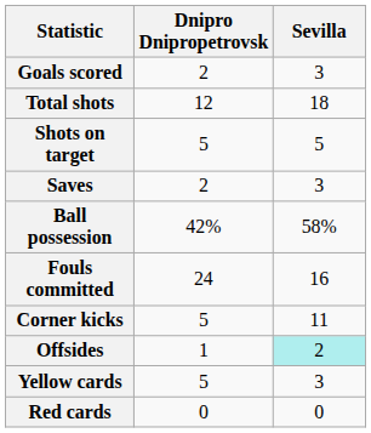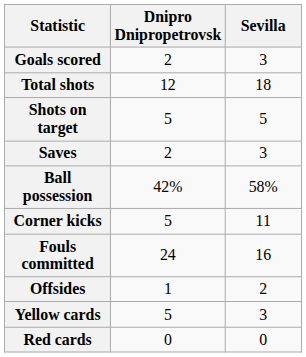rows swapped: Corner kicks <-> Fouls committed
Offsides | Sevilla: paleturquoise background -> no background
